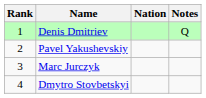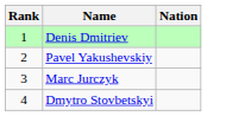- column: Notes | Q
